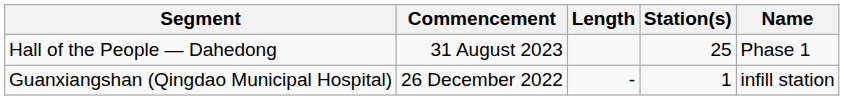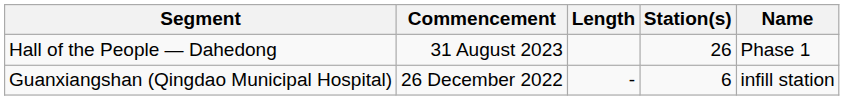Hall of the People — Dahedong | Station(s): 25 -> 26
Guanxiangshan (Qingdao Municipal Hospital) | Station(s): 1 -> 6
